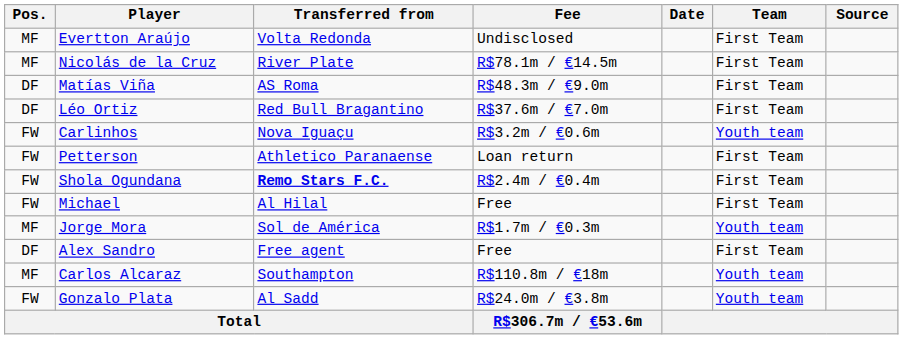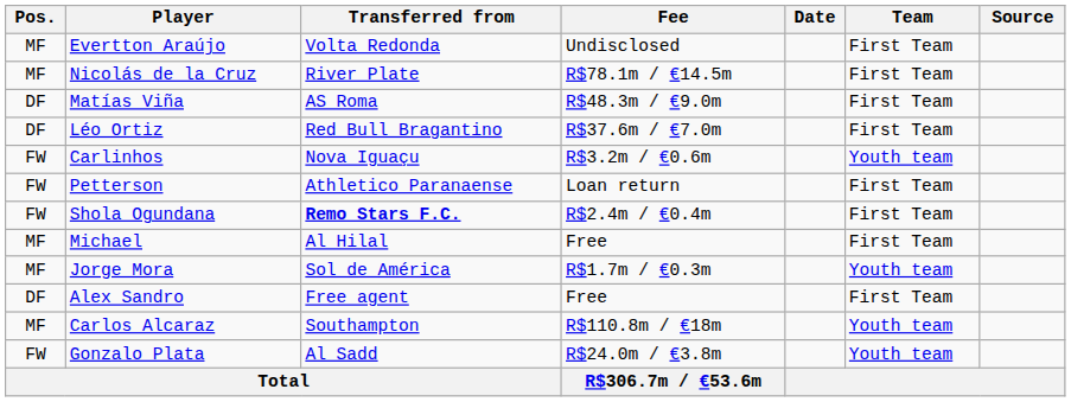Michael | Pos.: FW -> MF
